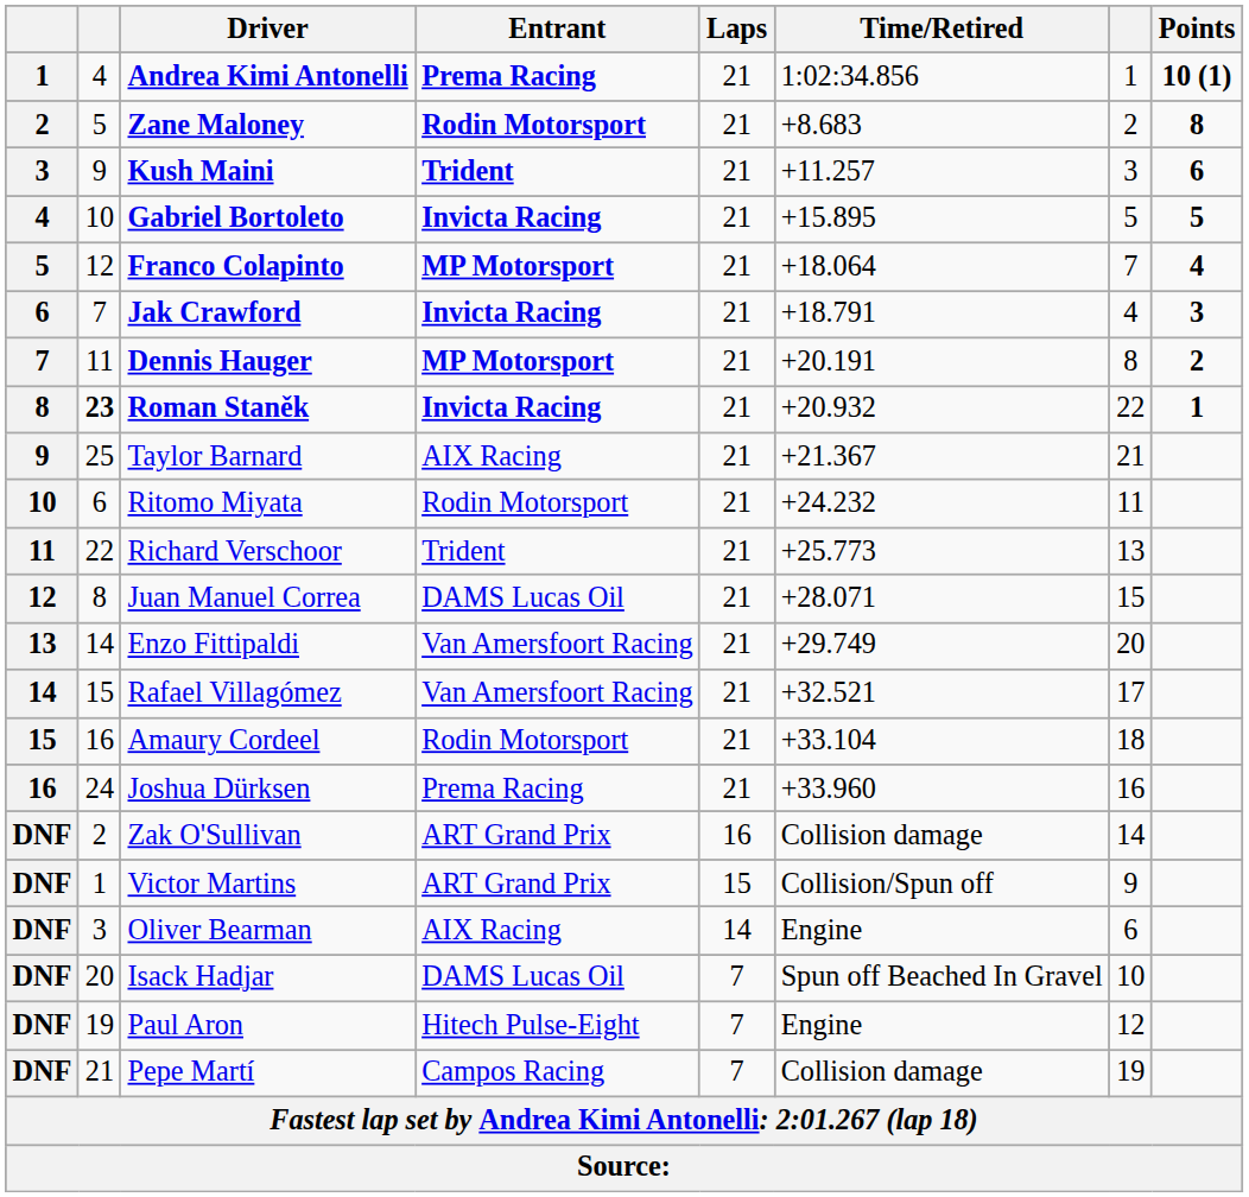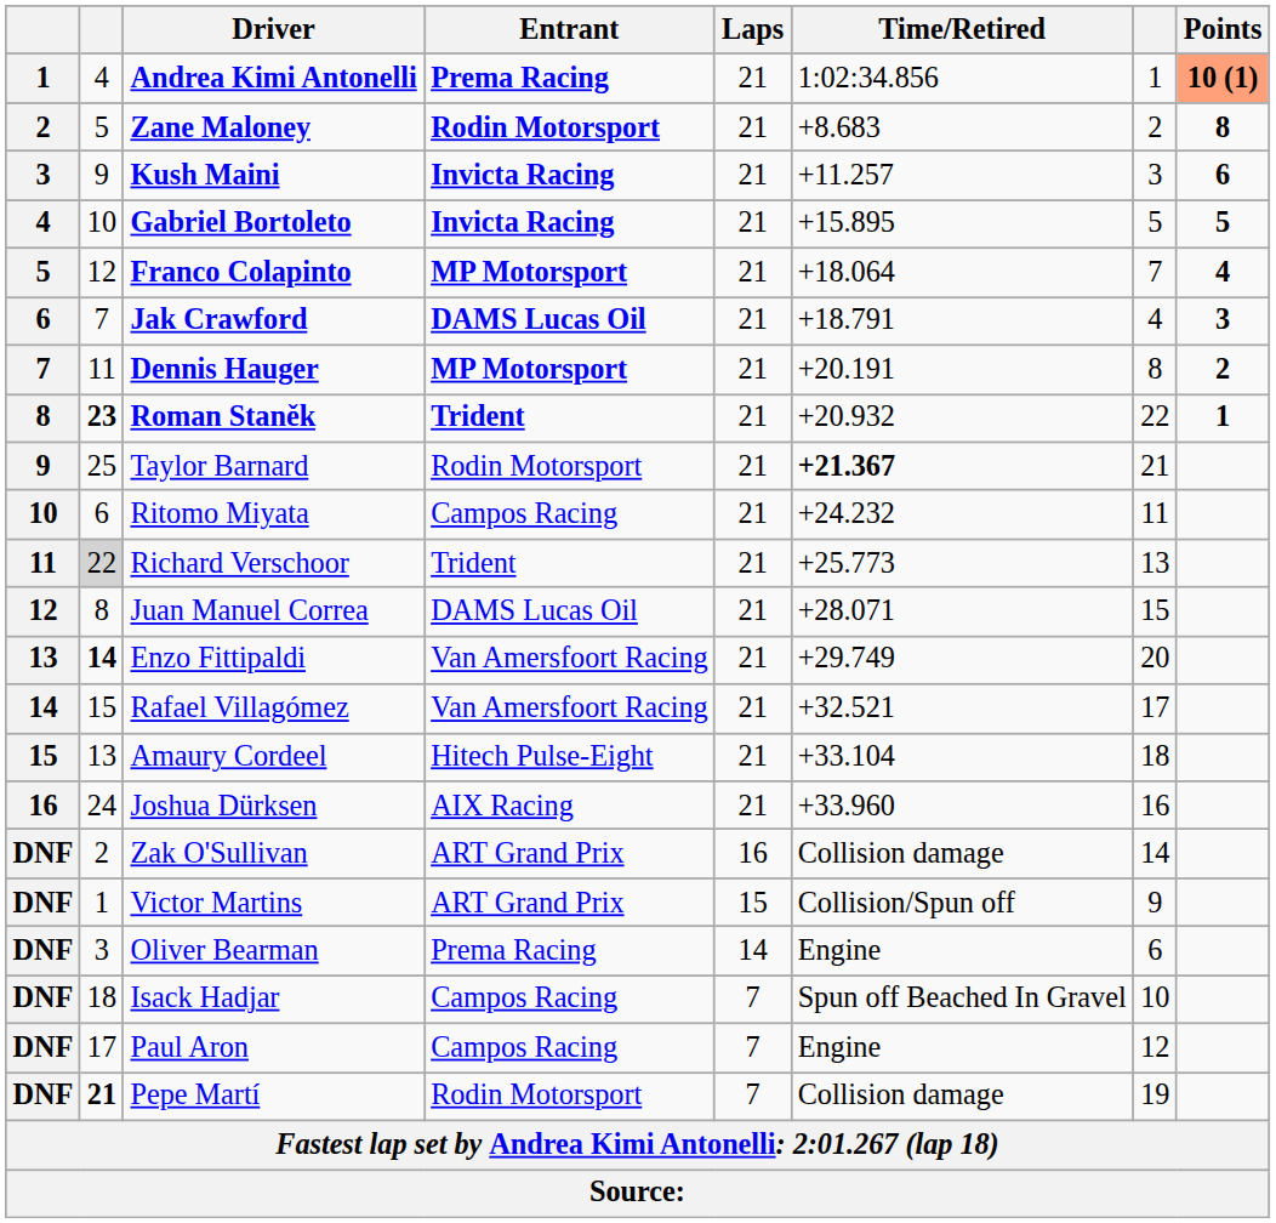Andrea Kimi Antonelli | Points: no background -> lightsalmon background
Kush Maini | Entrant: Trident -> Invicta Racing
Jak Crawford | Entrant: Invicta Racing -> DAMS Lucas Oil
Roman Staněk | Entrant: Invicta Racing -> Trident
Taylor Barnard | Entrant: AIX Racing -> Rodin Motorsport
Taylor Barnard | Time/Retired: normal -> bold
Ritomo Miyata | Entrant: Rodin Motorsport -> Campos Racing
Richard Verschoor | column 2: no background -> lightgrey background
Enzo Fittipaldi | column 2: normal -> bold
Amaury Cordeel | column 2: 16 -> 13
Amaury Cordeel | Entrant: Rodin Motorsport -> Hitech Pulse-Eight
Joshua Dürksen | Entrant: Prema Racing -> AIX Racing
Oliver Bearman | Entrant: AIX Racing -> Prema Racing
Isack Hadjar | column 2: 20 -> 18
Isack Hadjar | Entrant: DAMS Lucas Oil -> Campos Racing
Paul Aron | column 2: 19 -> 17
Paul Aron | Entrant: Hitech Pulse-Eight -> Campos Racing
Pepe Martí | column 2: normal -> bold
Pepe Martí | Entrant: Campos Racing -> Rodin Motorsport
